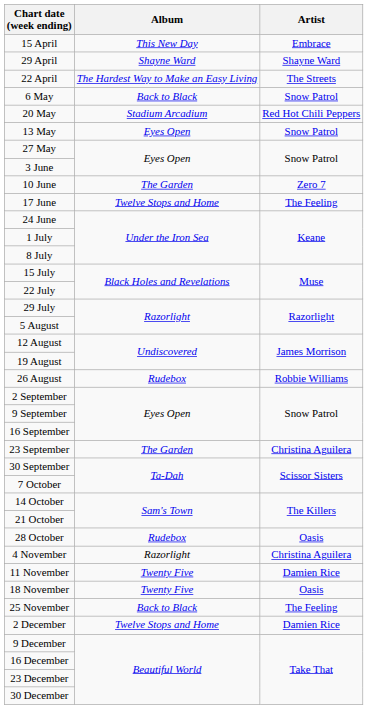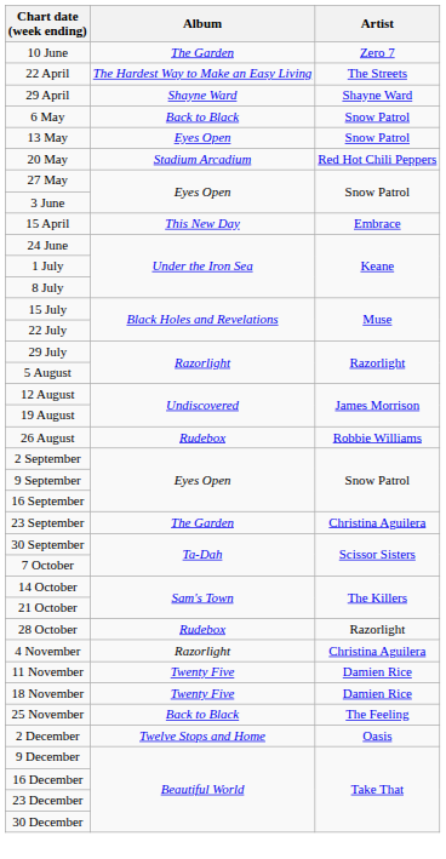rows swapped: 15 April <-> 10 June
rows swapped: 22 April <-> 29 April
rows swapped: 13 May <-> 20 May
- row: 17 June | Twelve Stops and Home | The Feeling
28 October | Artist: Oasis -> Razorlight
18 November | Artist: Oasis -> Damien Rice
2 December | Artist: Damien Rice -> Oasis
